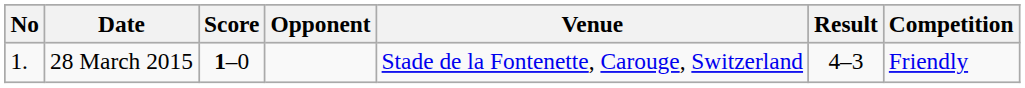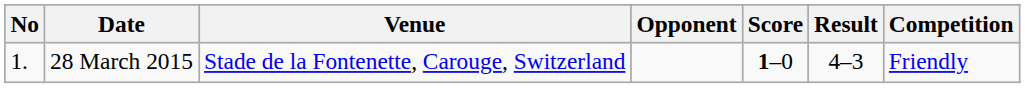columns swapped: Venue <-> Score
